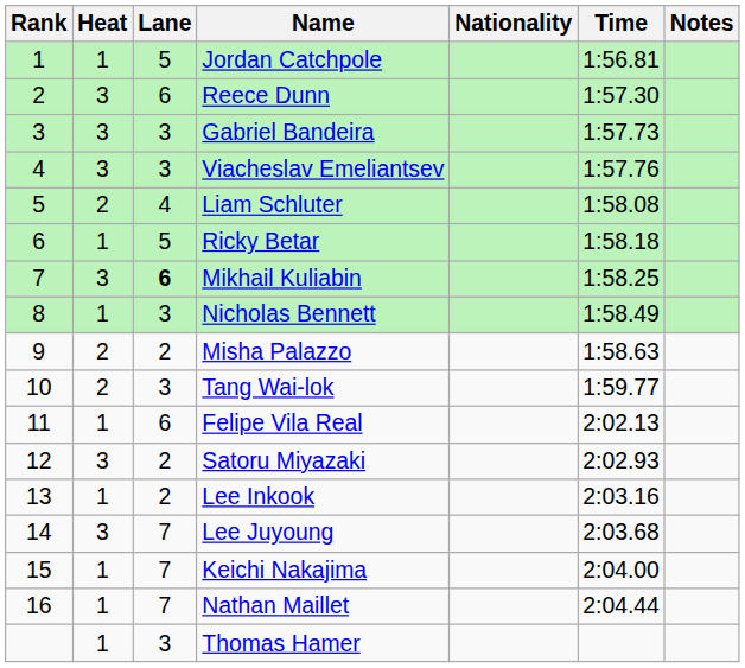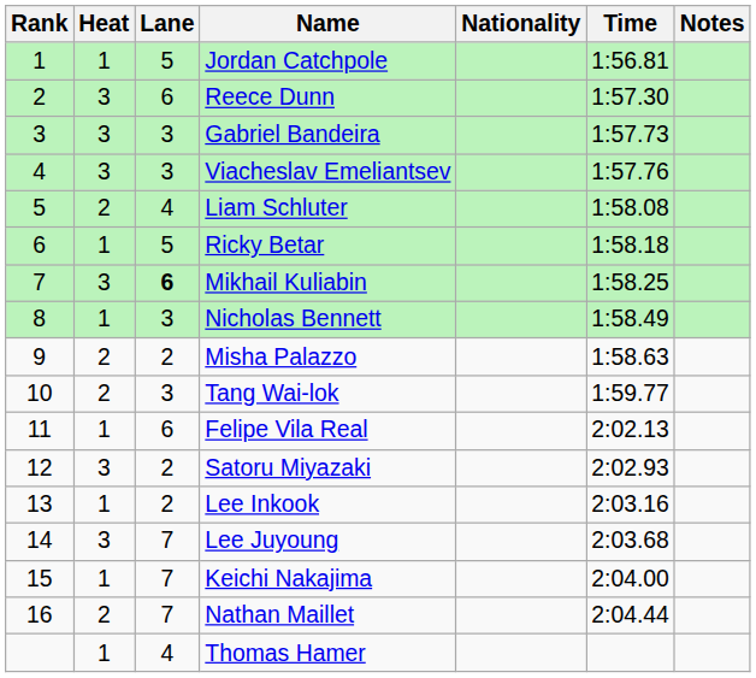Nathan Maillet | Heat: 1 -> 2
Thomas Hamer | Lane: 3 -> 4
